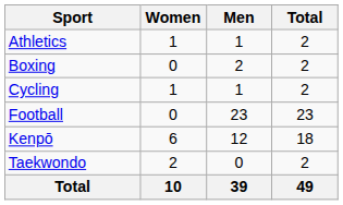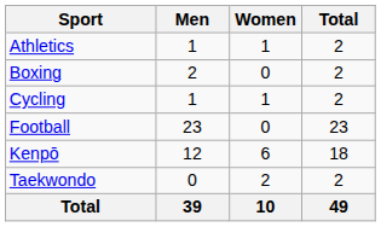columns swapped: Men <-> Women
